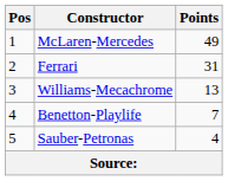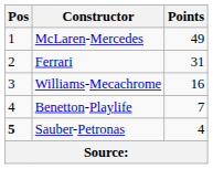Williams-Mecachrome | Points: 13 -> 16
Sauber-Petronas | Pos: normal -> bold
